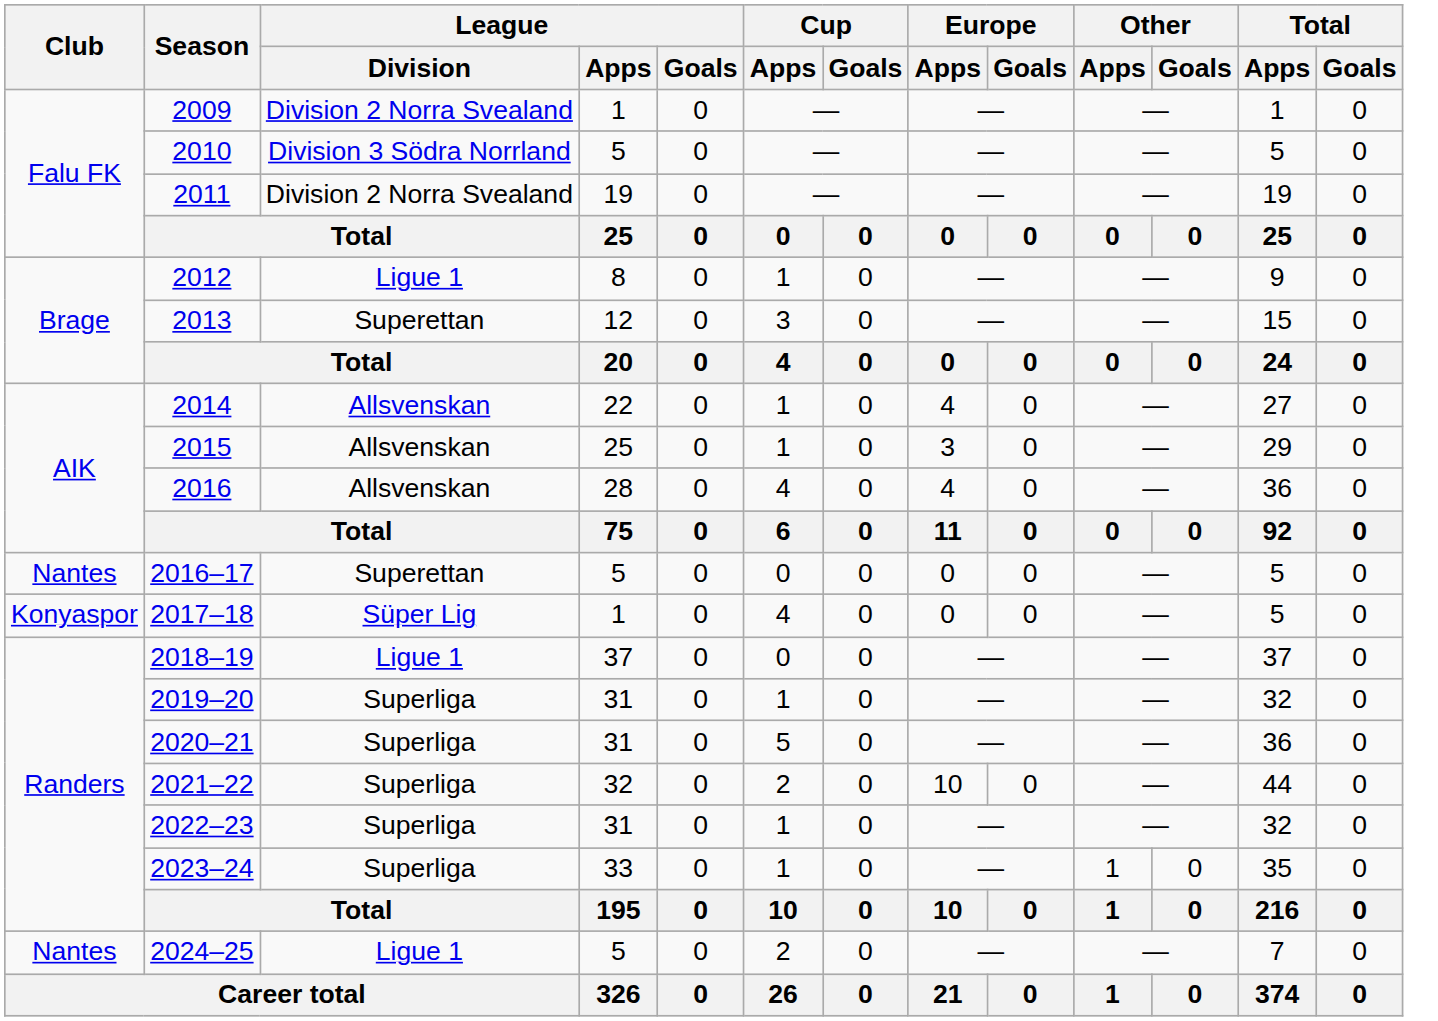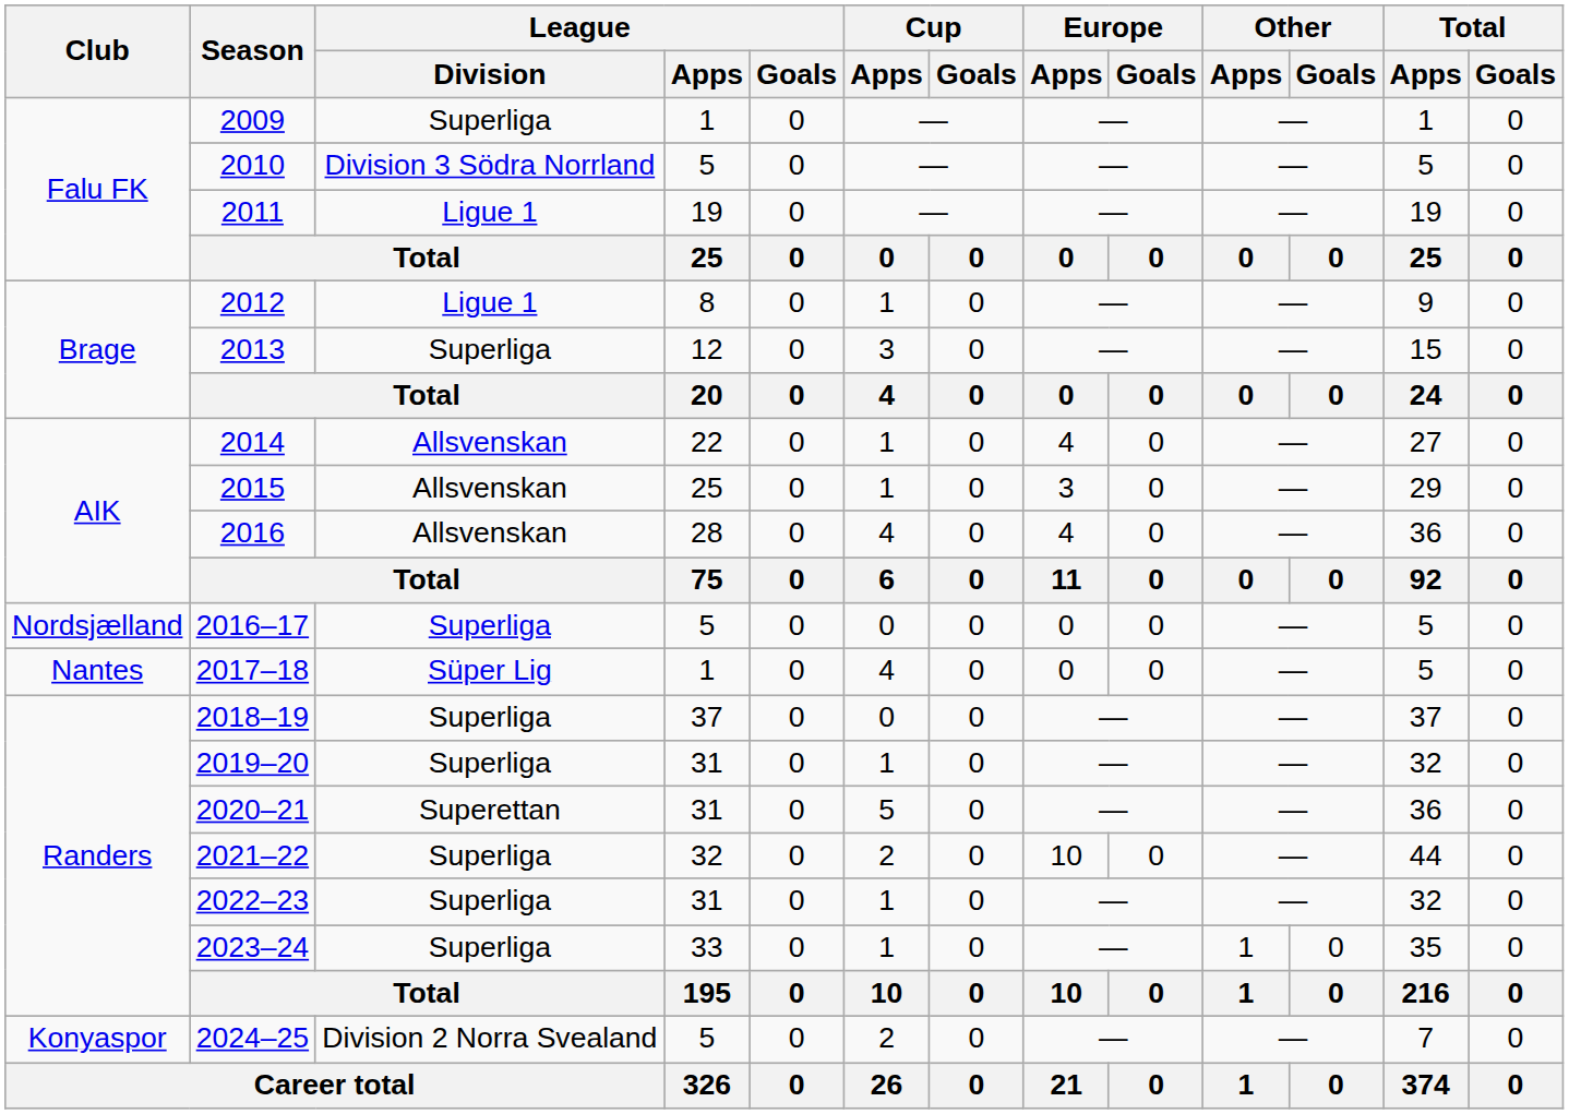2009 | League / Division: Division 2 Norra Svealand -> Superliga
2011 | League / Division: Division 2 Norra Svealand -> Ligue 1
2013 | League / Division: Superettan -> Superliga
2016–17 | Club: Nantes -> Nordsjælland
2016–17 | League / Division: Superettan -> Superliga
2017–18 | Club: Konyaspor -> Nantes
2018–19 | League / Division: Ligue 1 -> Superliga
2020–21 | League / Division: Superliga -> Superettan
2024–25 | Club: Nantes -> Konyaspor
2024–25 | League / Division: Ligue 1 -> Division 2 Norra Svealand
